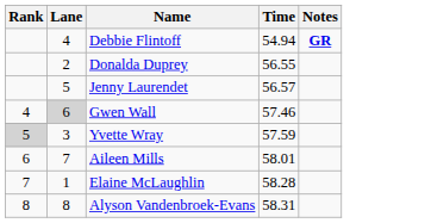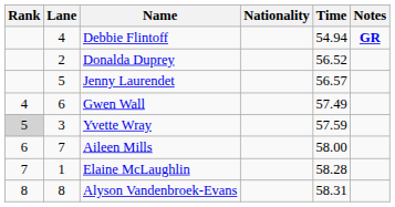+ column: Nationality
Donalda Duprey | Time: 56.55 -> 56.52
Gwen Wall | Lane: lightgrey background -> no background
Gwen Wall | Time: 57.46 -> 57.49
Aileen Mills | Time: 58.01 -> 58.00
